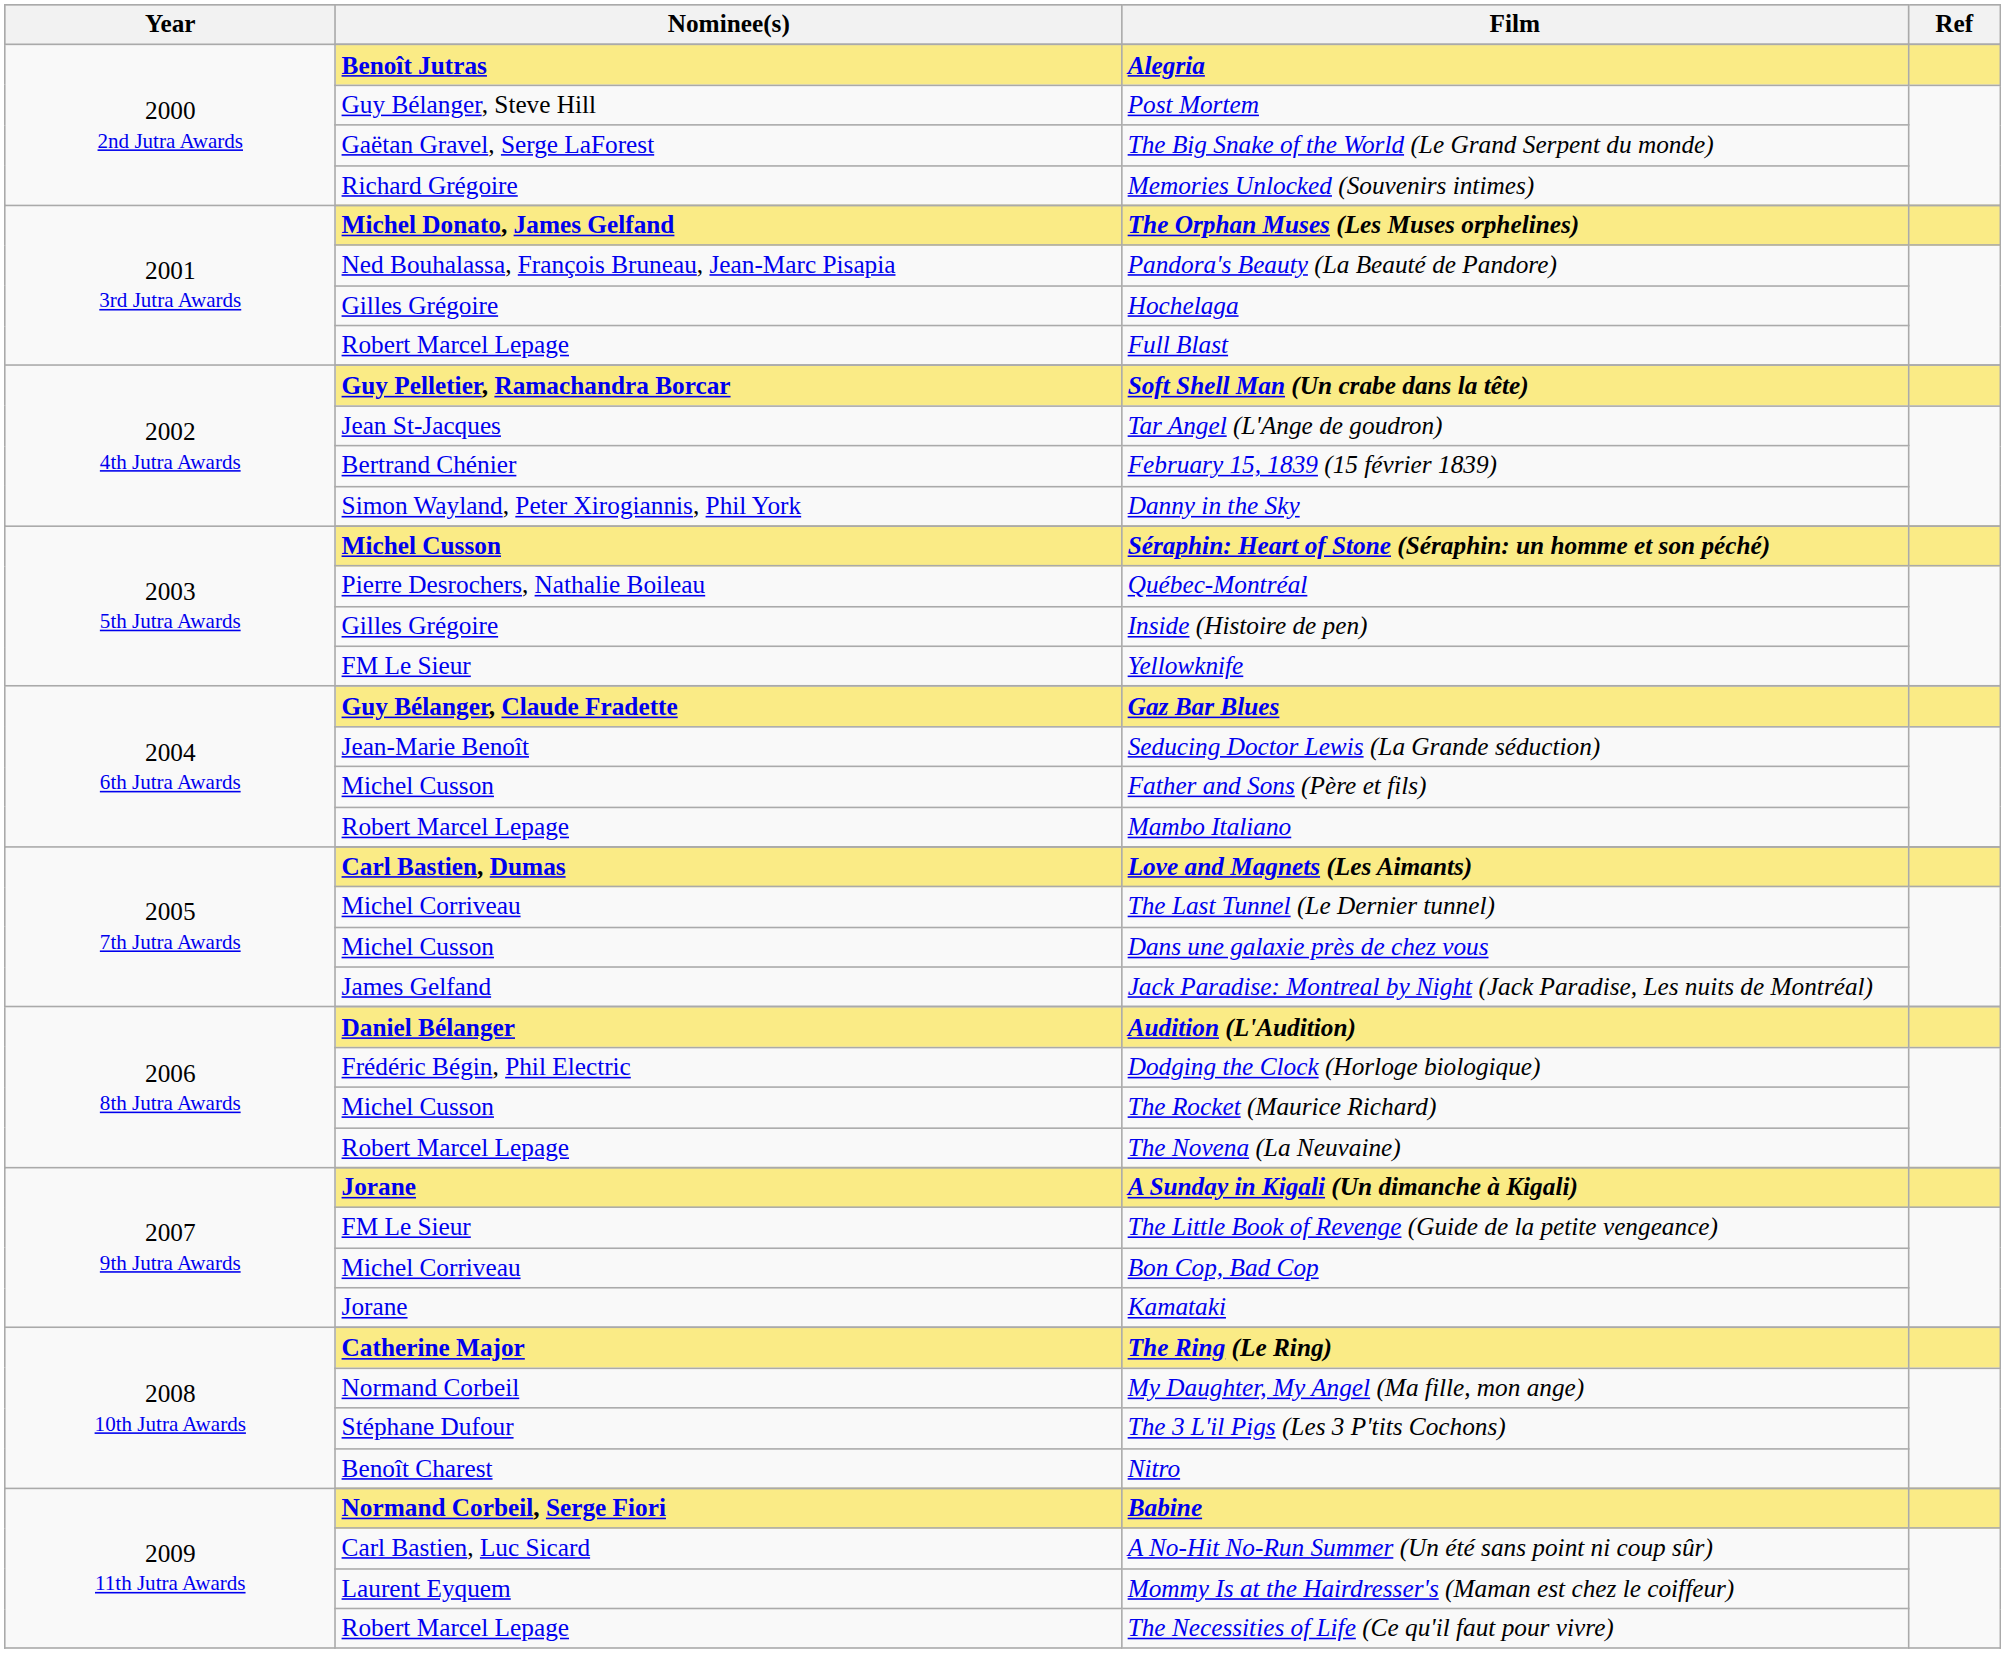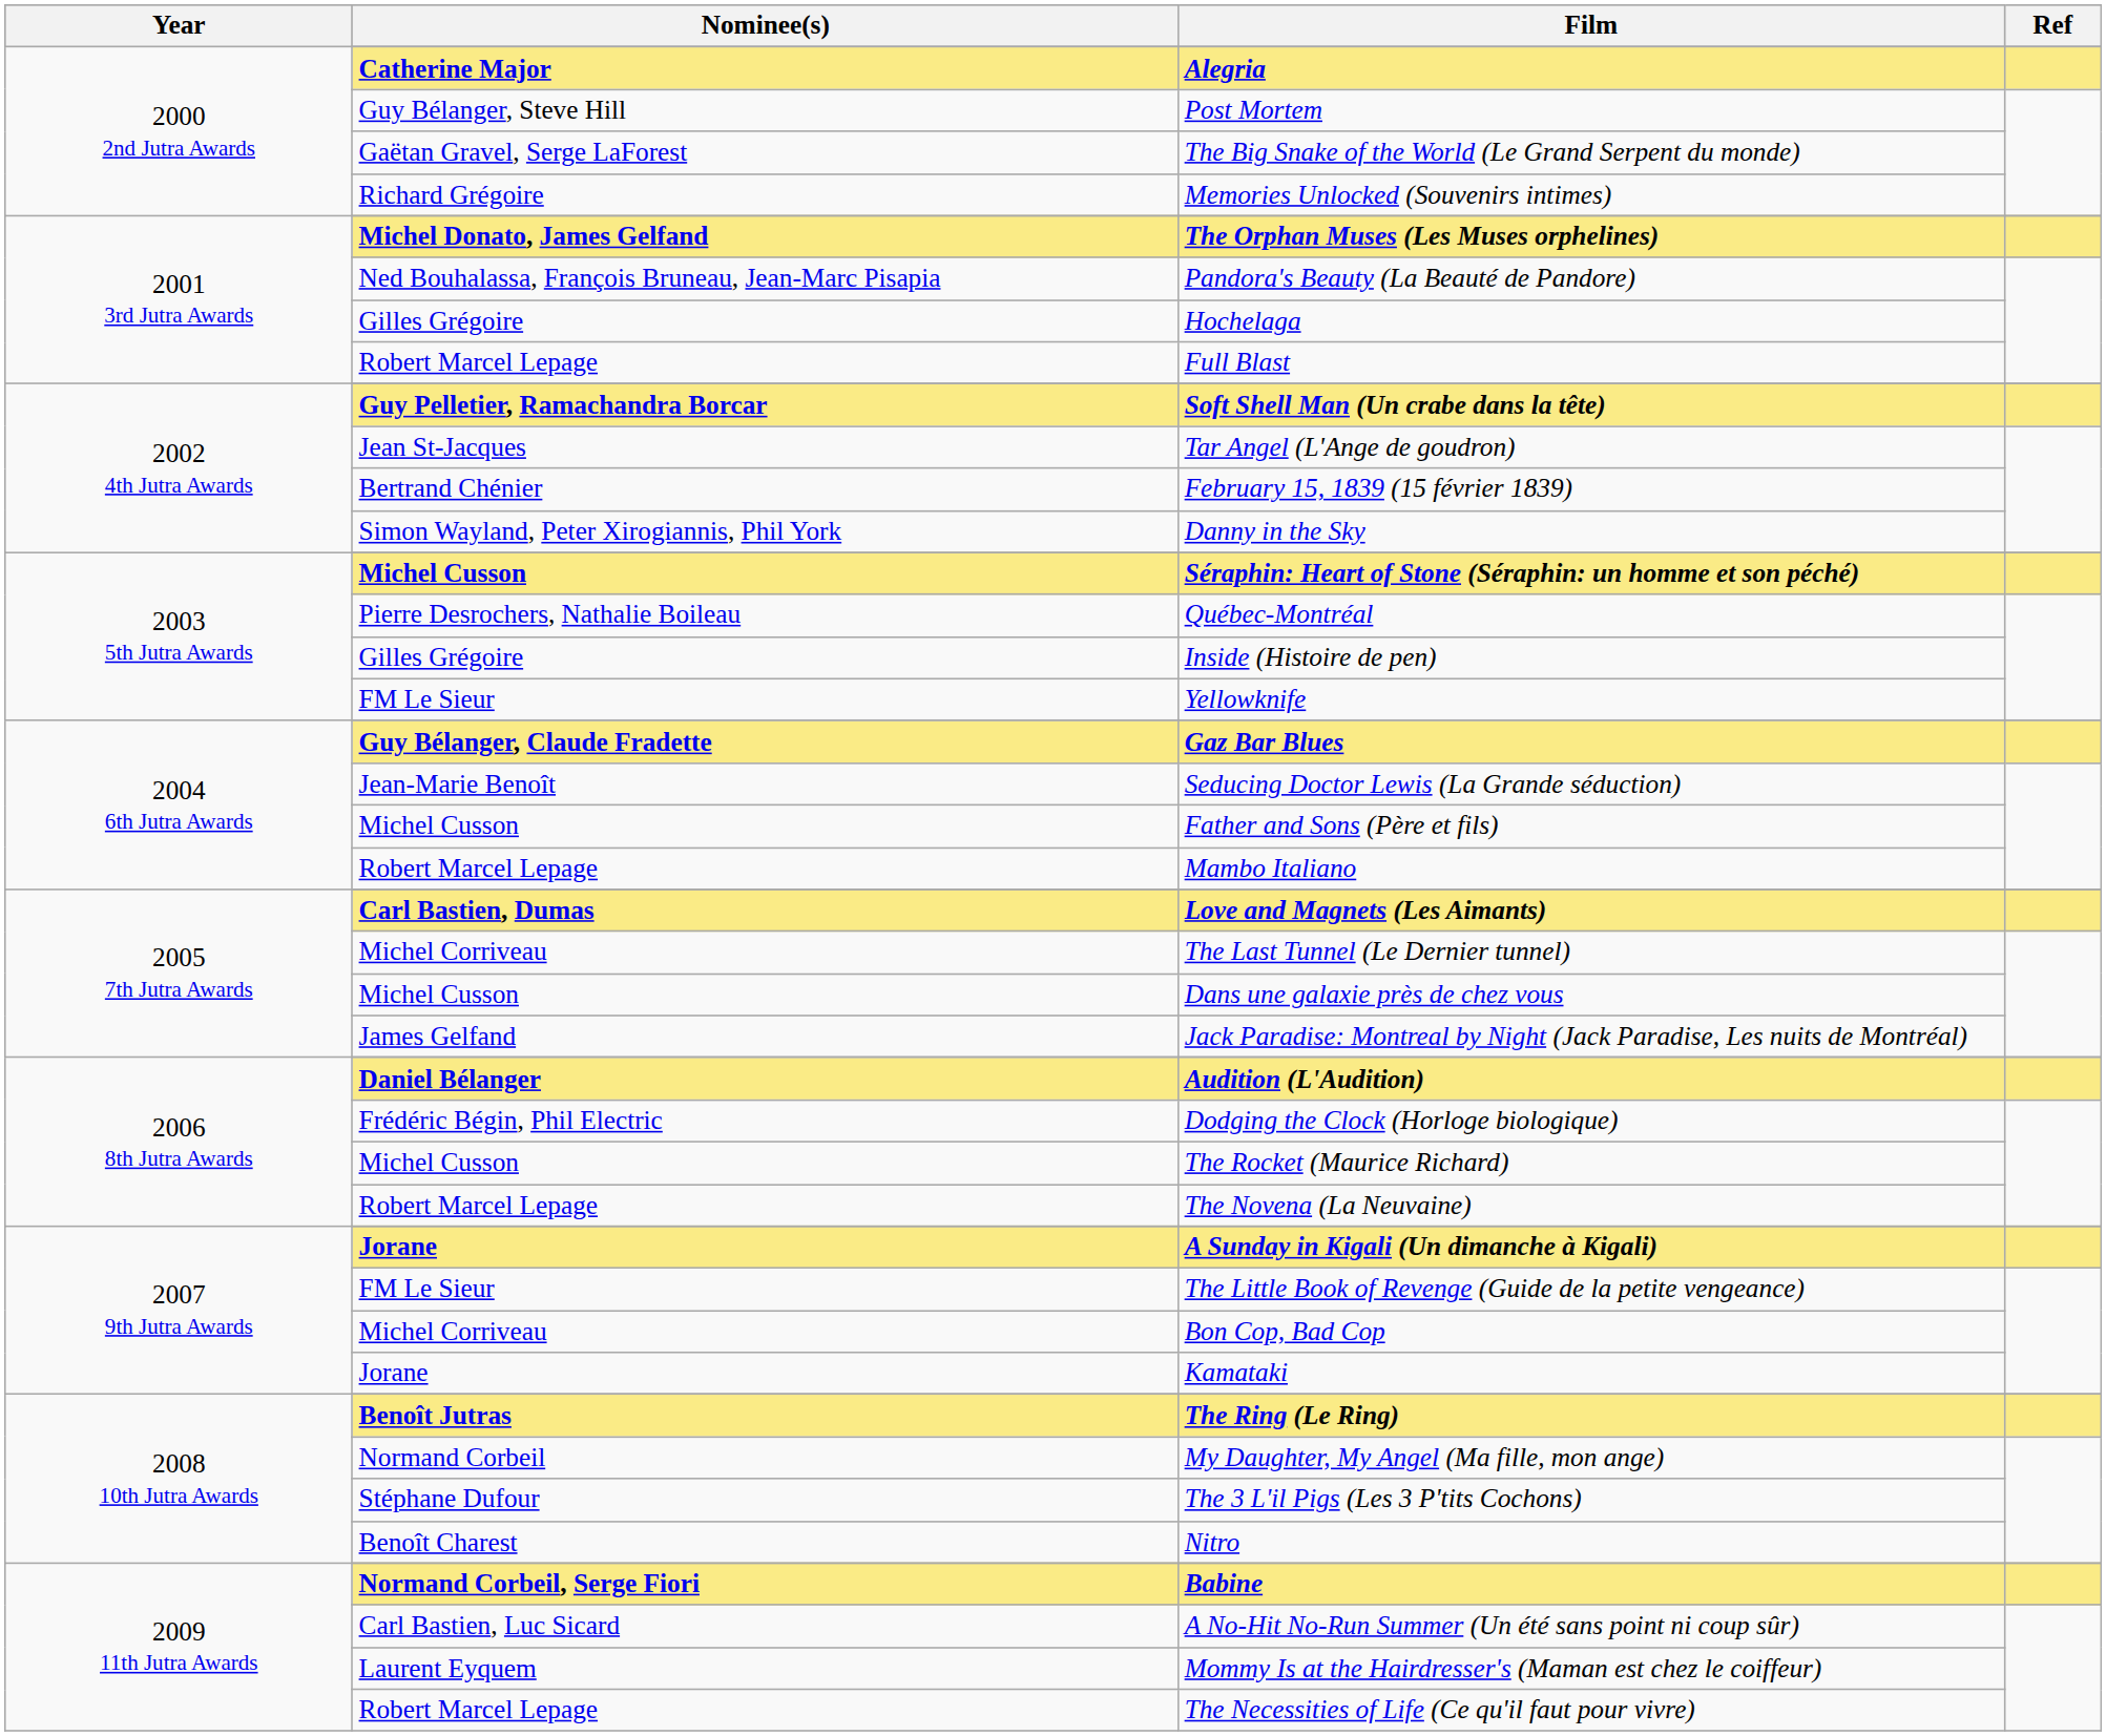Alegria | Nominee(s): Benoît Jutras -> Catherine Major
The Ring (Le Ring) | Nominee(s): Catherine Major -> Benoît Jutras
